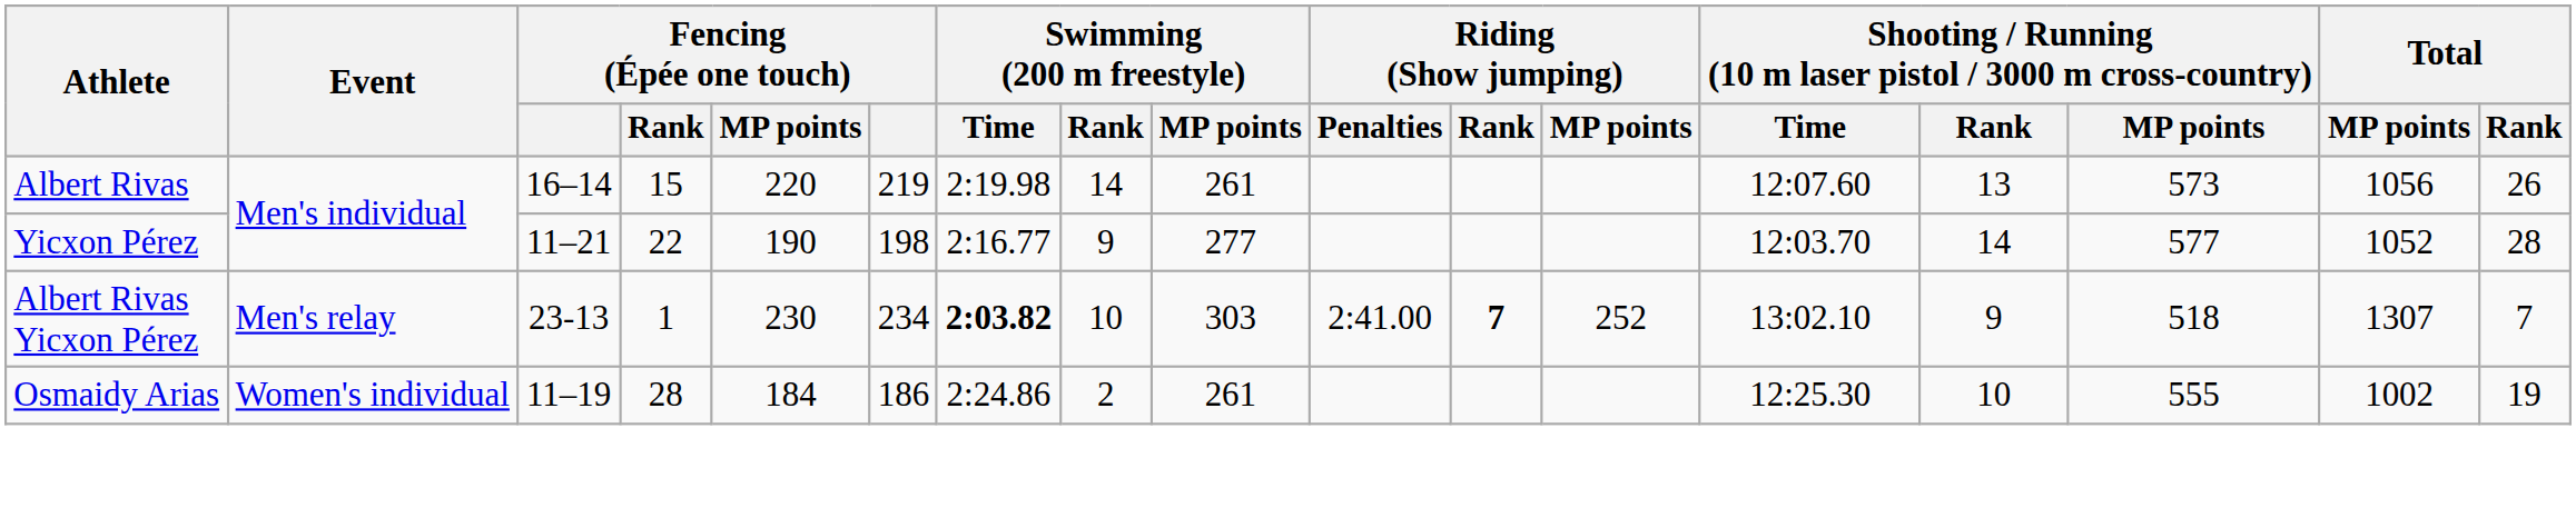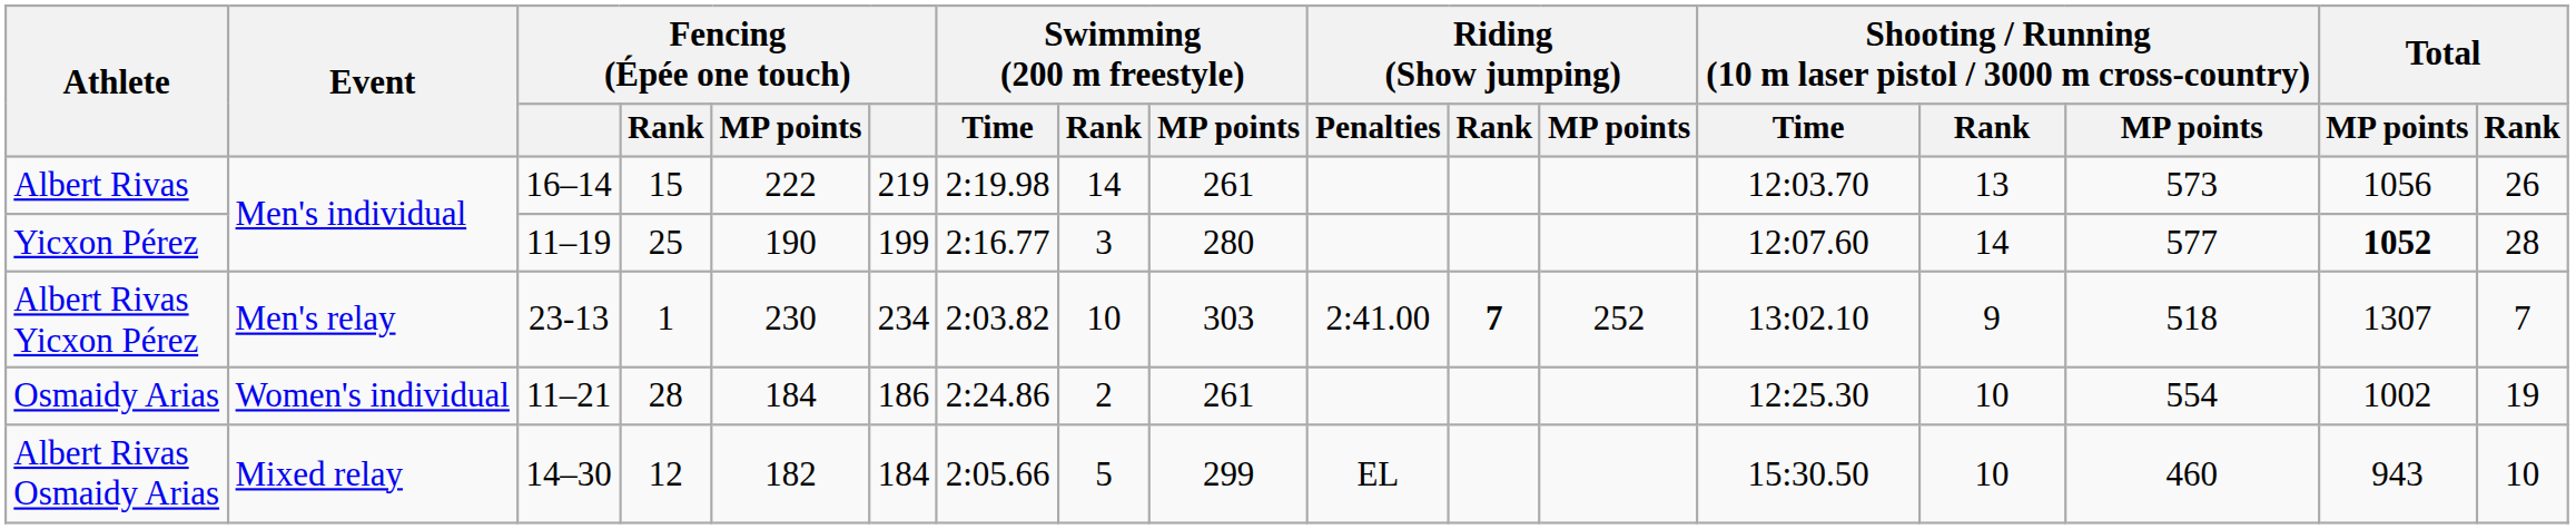Albert Rivas | Fencing (Épée one touch) / MP points: 220 -> 222
Albert Rivas | column 13: 12:07.60 -> 12:03.70
Yicxon Pérez | column 3: 11–21 -> 11–19
Yicxon Pérez | Fencing (Épée one touch) / Rank: 22 -> 25
Yicxon Pérez | column 6: 198 -> 199
Yicxon Pérez | Swimming (200 m freestyle) / Rank: 9 -> 3
Yicxon Pérez | Swimming (200 m freestyle) / MP points: 277 -> 280
Yicxon Pérez | column 13: 12:03.70 -> 12:07.60
Yicxon Pérez | Total / MP points: normal -> bold
Albert Rivas Yicxon Pérez | Swimming (200 m freestyle) / Time: bold -> normal
Osmaidy Arias | column 3: 11–19 -> 11–21
Osmaidy Arias | column 15: 555 -> 554
+ row: Albert Rivas Osmaidy Arias | Mixed relay | 14–30 | 12 | 182 | 184 | 2:05.66 | 5 | 299 | EL | 15:30.50 | 10 | 460 | 943 | 10
